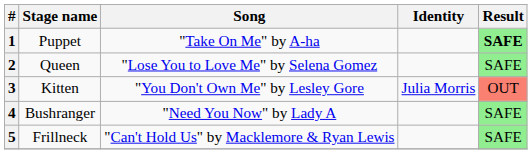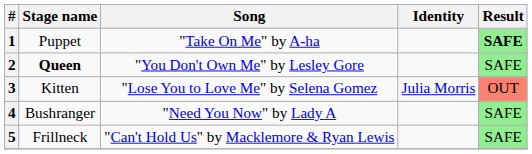2 | Stage name: normal -> bold
2 | Song: "Lose You to Love Me" by Selena Gomez -> "You Don't Own Me" by Lesley Gore
3 | Song: "You Don't Own Me" by Lesley Gore -> "Lose You to Love Me" by Selena Gomez
